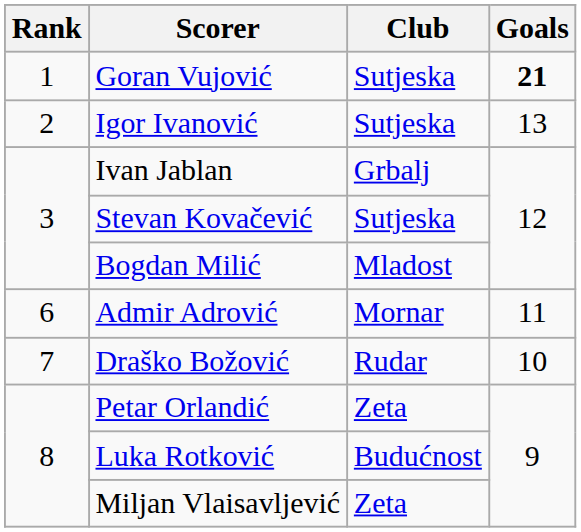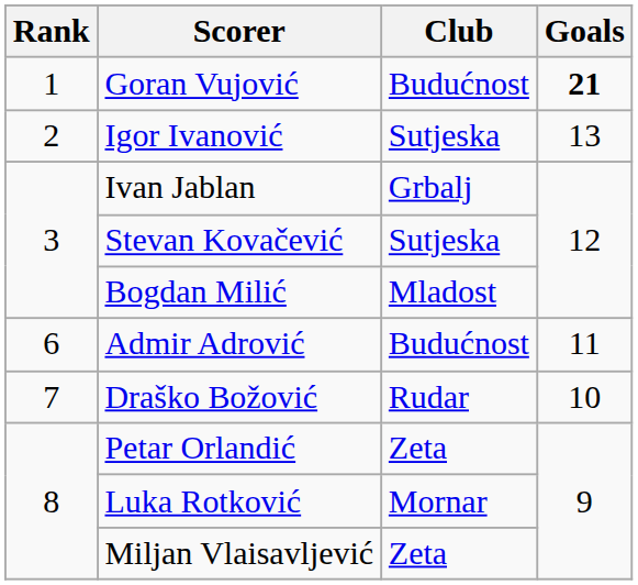Goran Vujović | Club: Sutjeska -> Budućnost
Admir Adrović | Club: Mornar -> Budućnost
Luka Rotković | Club: Budućnost -> Mornar
